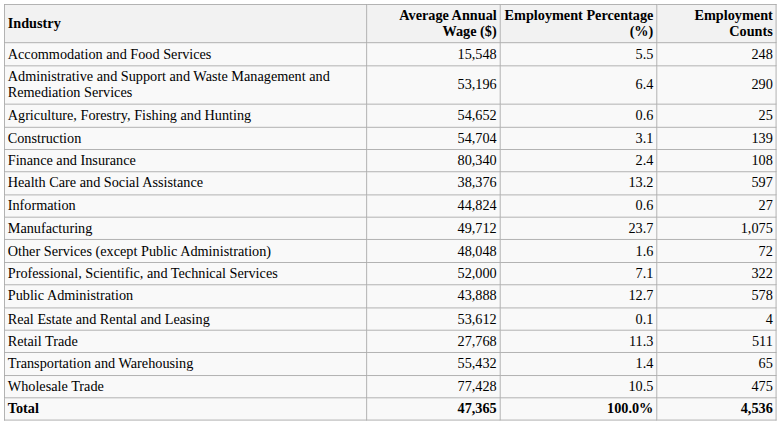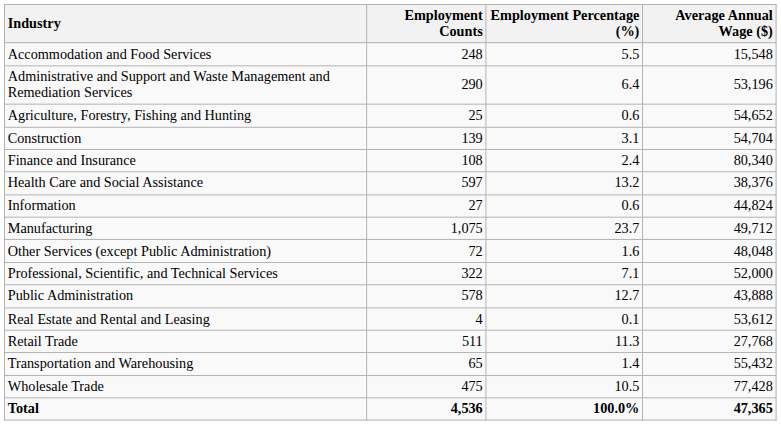columns swapped: Employment Counts <-> Average Annual Wage ($)
